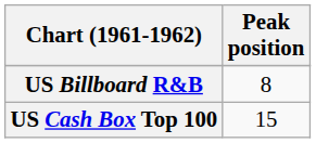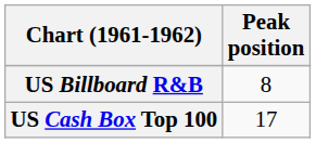US Cash Box Top 100 | Peak position: 15 -> 17
